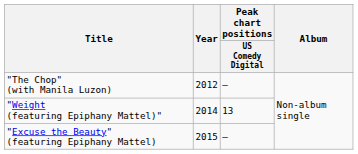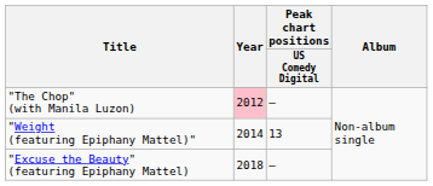"The Chop" (with Manila Luzon) | Year: no background -> pink background
"Excuse the Beauty" (featuring Epiphany Mattel) | Year: 2015 -> 2018
